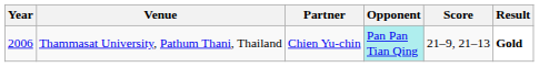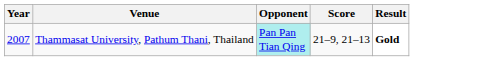- column: Partner | Chien Yu-chin
Thammasat University, Pathum Thani, Thailand | Year: 2006 -> 2007
